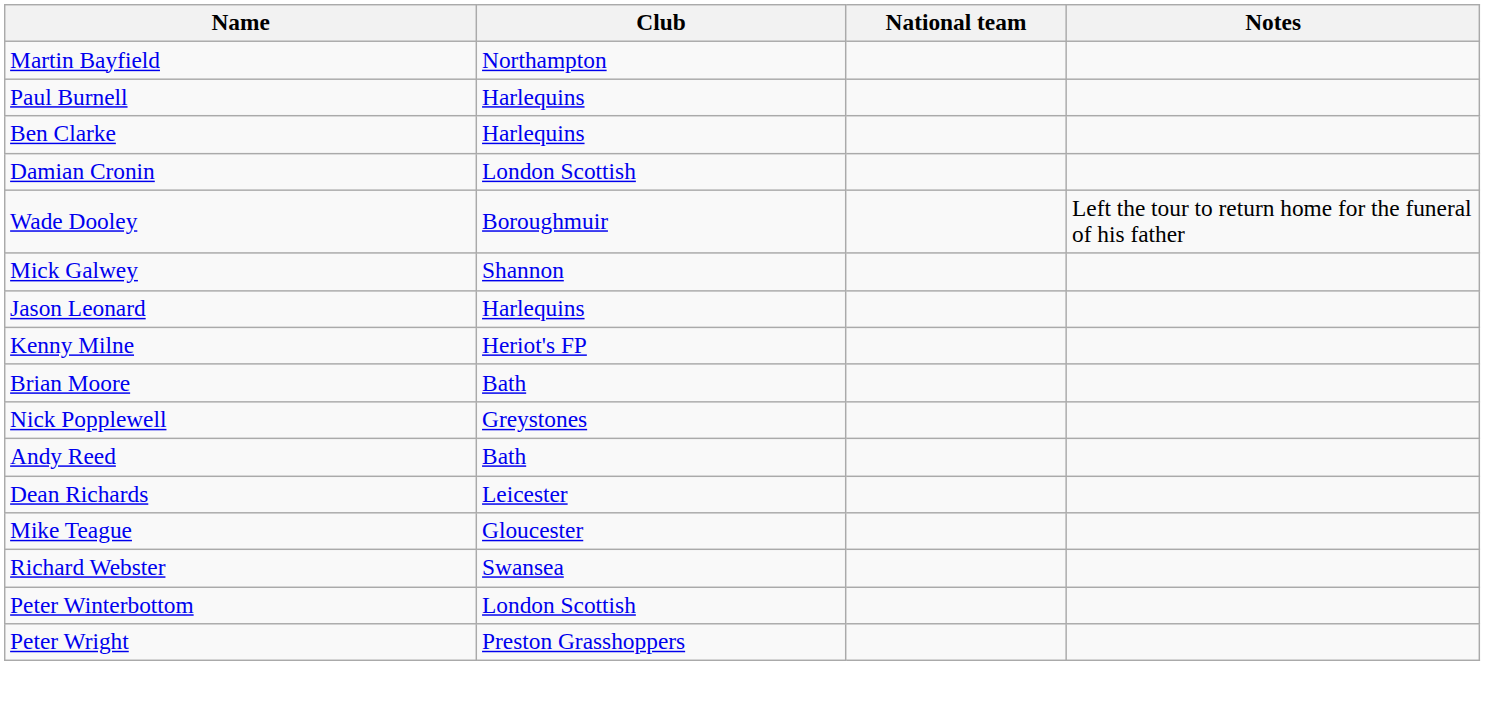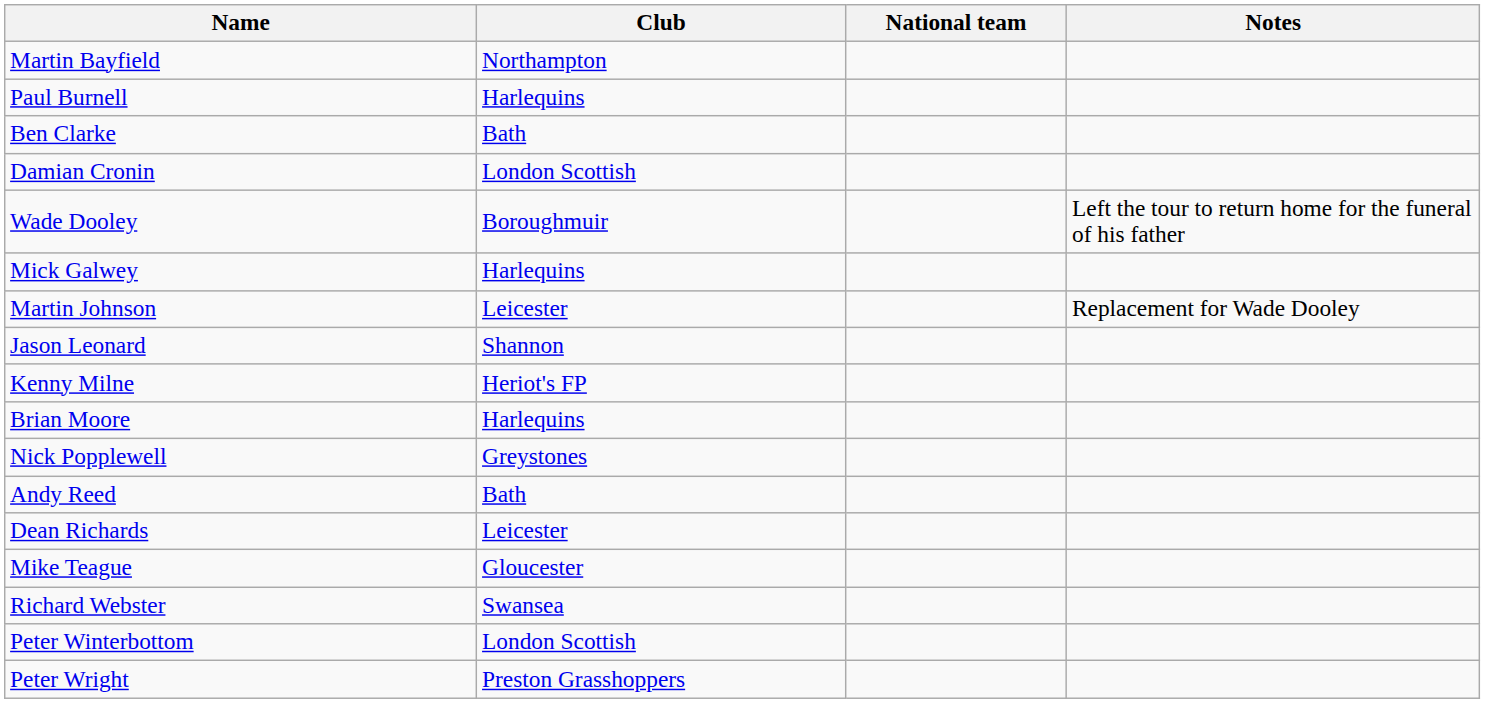Ben Clarke | Club: Harlequins -> Bath
Mick Galwey | Club: Shannon -> Harlequins
+ row: Martin Johnson | Leicester | Replacement for Wade Dooley
Jason Leonard | Club: Harlequins -> Shannon
Brian Moore | Club: Bath -> Harlequins
